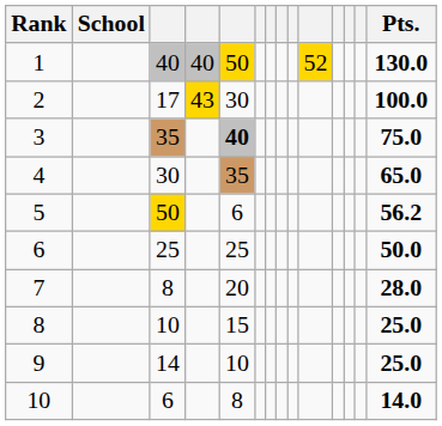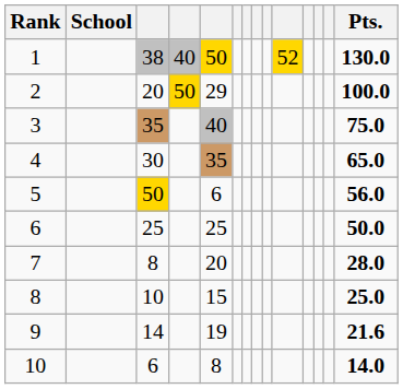1 | column 3: 40 -> 38
2 | column 3: 17 -> 20
2 | column 4: 43 -> 50
2 | column 5: 30 -> 29
3 | column 5: bold -> normal
5 | Pts.: 56.2 -> 56.0
9 | column 5: 10 -> 19
9 | Pts.: 25.0 -> 21.6
